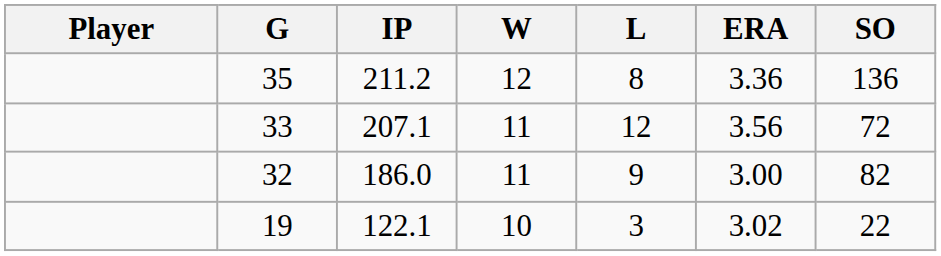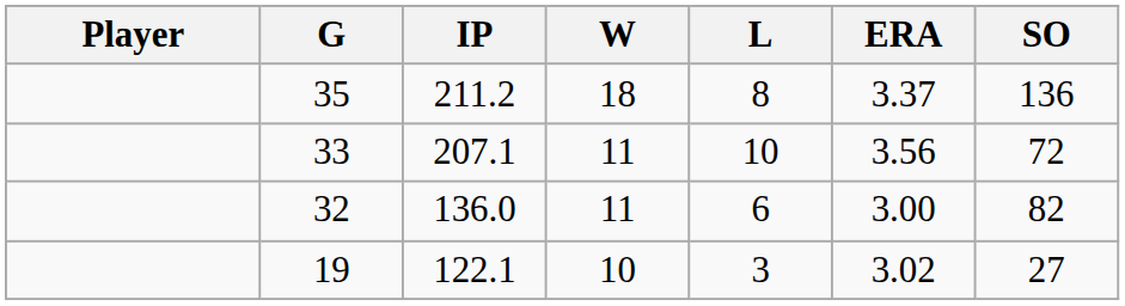35 | W: 12 -> 18
35 | ERA: 3.36 -> 3.37
33 | L: 12 -> 10
32 | IP: 186.0 -> 136.0
32 | L: 9 -> 6
19 | SO: 22 -> 27
